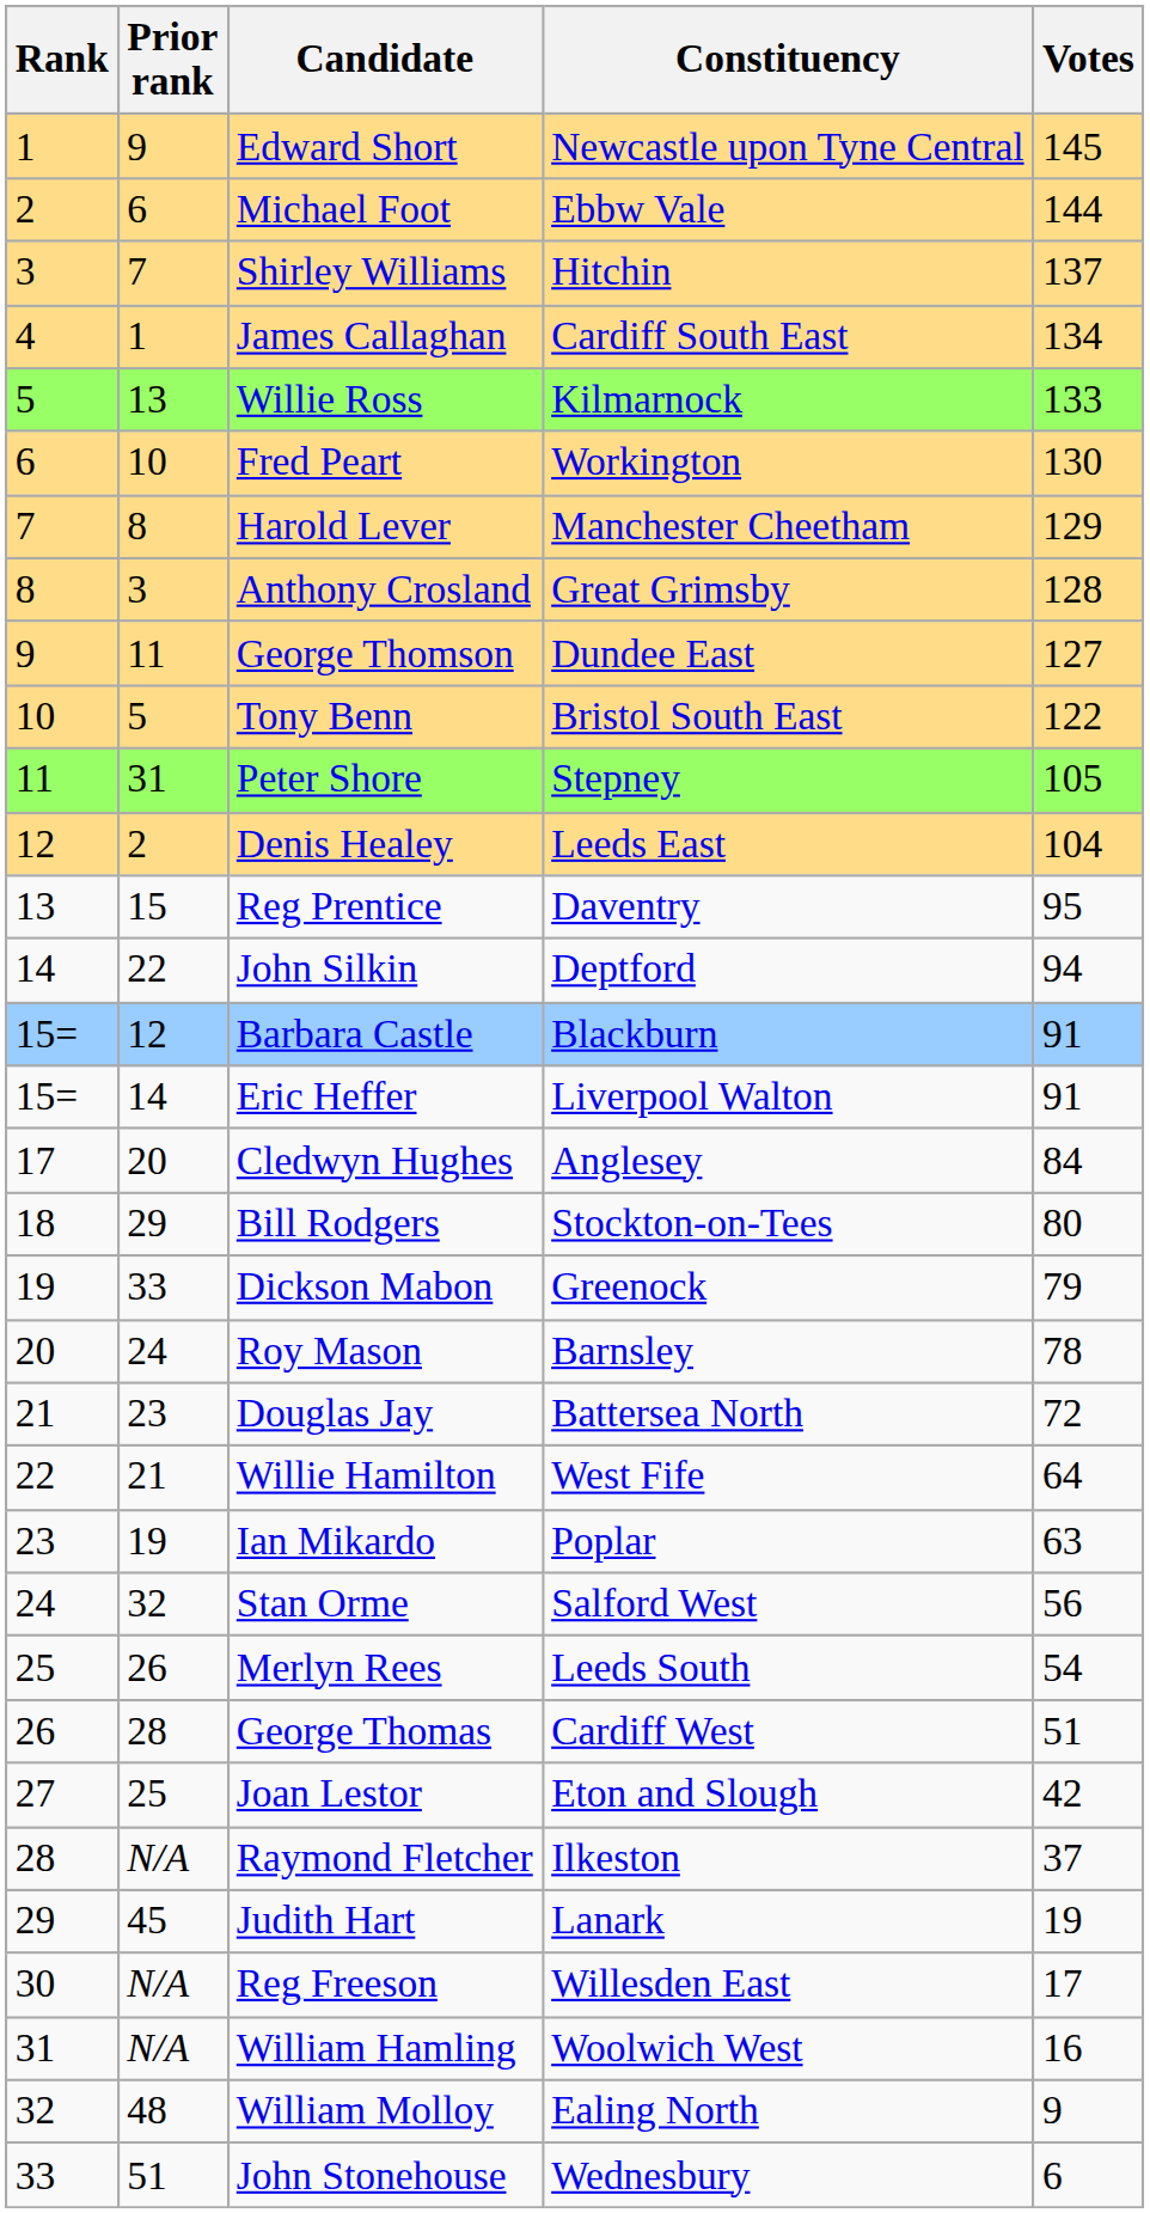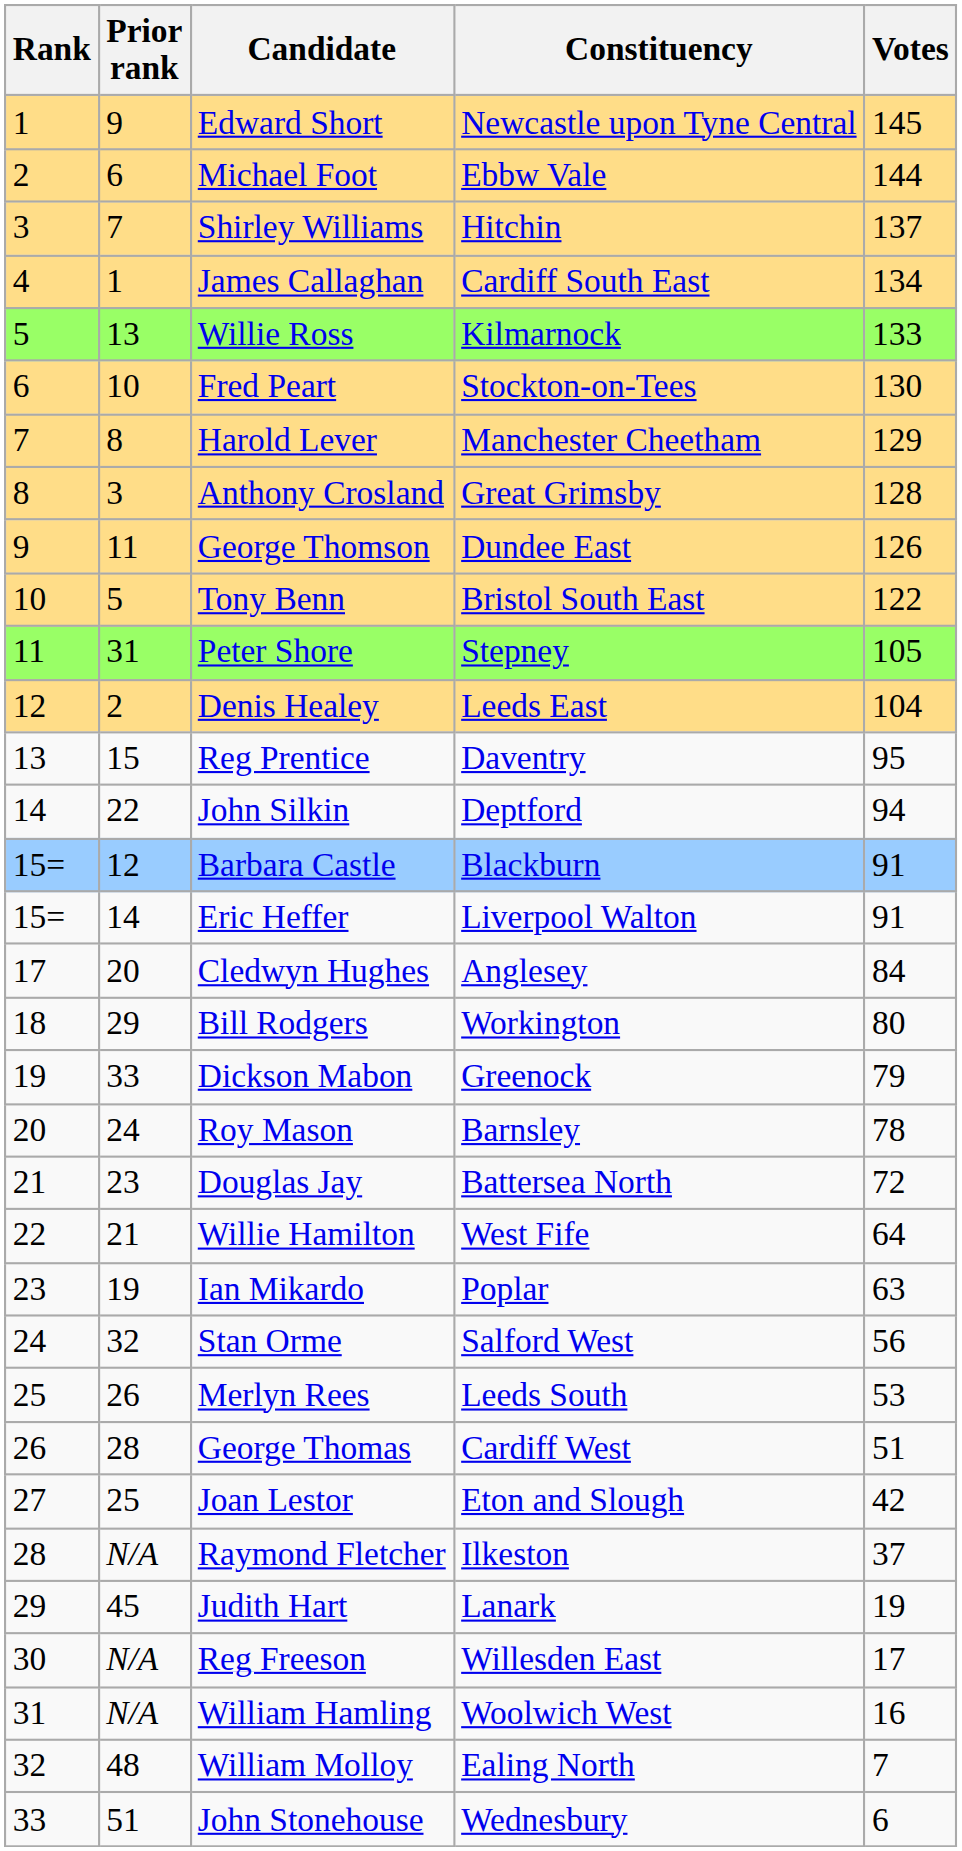Fred Peart | Constituency: Workington -> Stockton-on-Tees
George Thomson | Votes: 127 -> 126
Bill Rodgers | Constituency: Stockton-on-Tees -> Workington
Merlyn Rees | Votes: 54 -> 53
William Molloy | Votes: 9 -> 7
